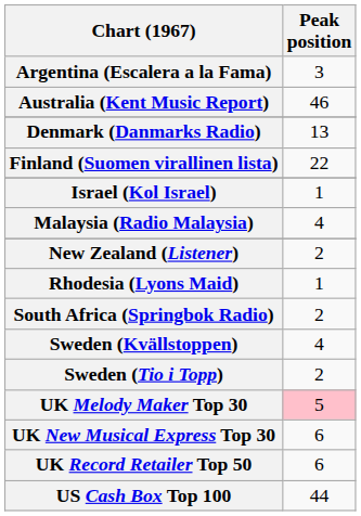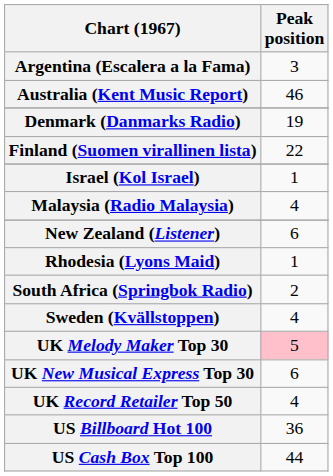Denmark (Danmarks Radio) | Peak position: 13 -> 19
New Zealand (Listener) | Peak position: 2 -> 6
- row: Sweden (Tio i Topp) | 2
UK Record Retailer Top 50 | Peak position: 6 -> 4
+ row: US Billboard Hot 100 | 36
